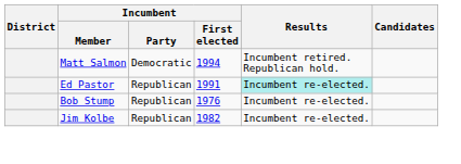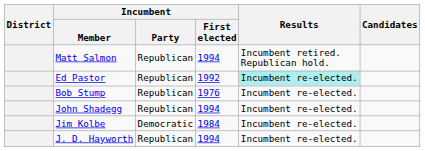Matt Salmon | Incumbent / Party: Democratic -> Republican
Ed Pastor | Incumbent / First elected: 1991 -> 1992
+ row: John Shadegg | Republican | 1994 | Incumbent re-elected.
Jim Kolbe | Incumbent / Party: Republican -> Democratic
Jim Kolbe | Incumbent / First elected: 1982 -> 1984
+ row: J. D. Hayworth | Republican | 1994 | Incumbent re-elected.
